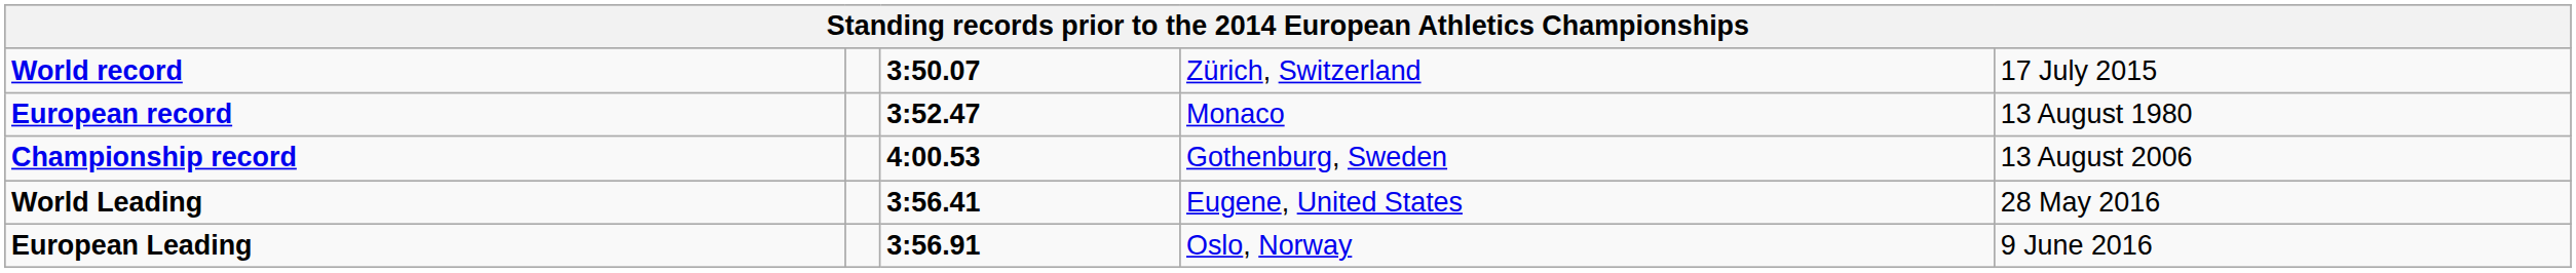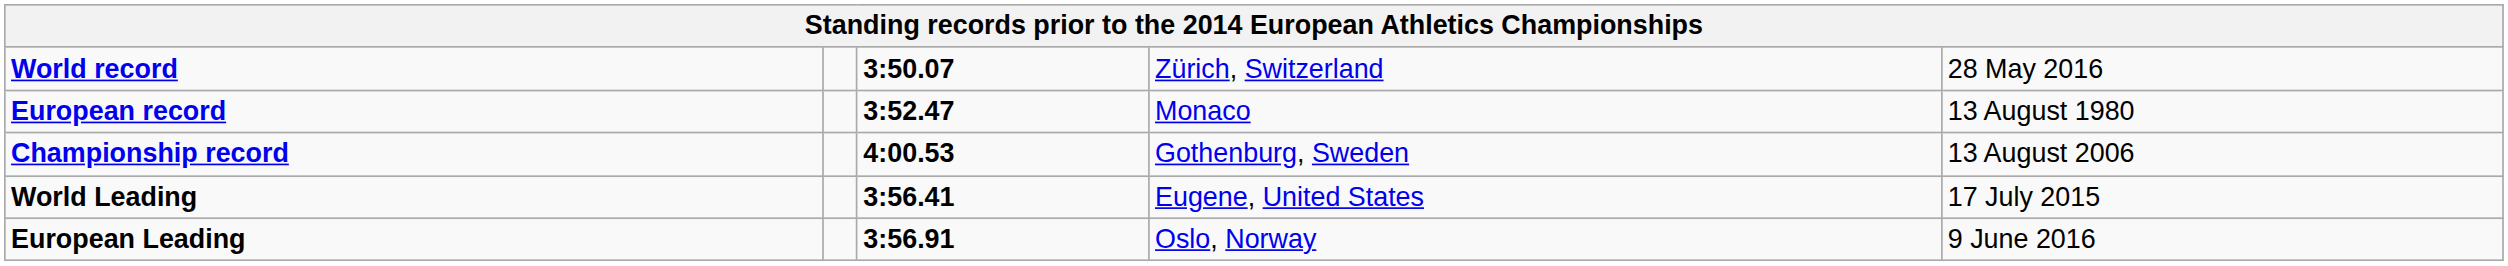World record | column 5: 17 July 2015 -> 28 May 2016
World Leading | column 5: 28 May 2016 -> 17 July 2015
